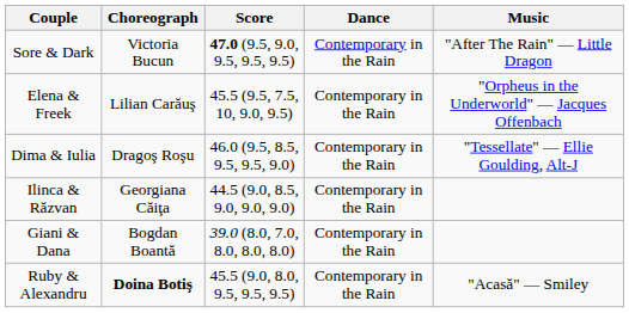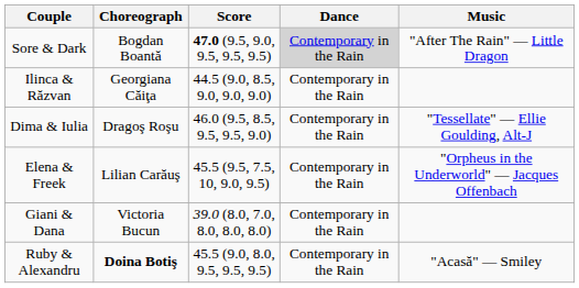Sore & Dark | Choreograph: Victoria Bucun -> Bogdan Boantă
Sore & Dark | Dance: no background -> lightgrey background
rows swapped: Ilinca & Răzvan <-> Elena & Freek
Giani & Dana | Choreograph: Bogdan Boantă -> Victoria Bucun
